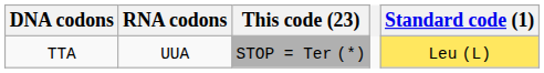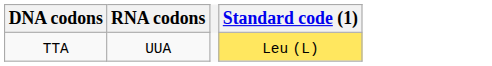- column: This code (23) | STOP = Ter (*)
